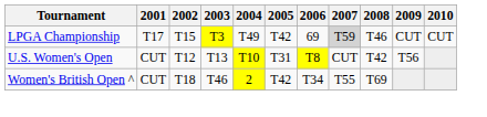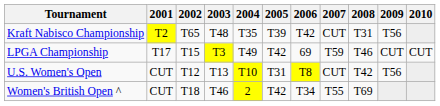+ row: Kraft Nabisco Championship | T2 | T65 | T48 | T35 | T39 | T42 | CUT | T31 | T56
LPGA Championship | 2007: lightgrey background -> no background
